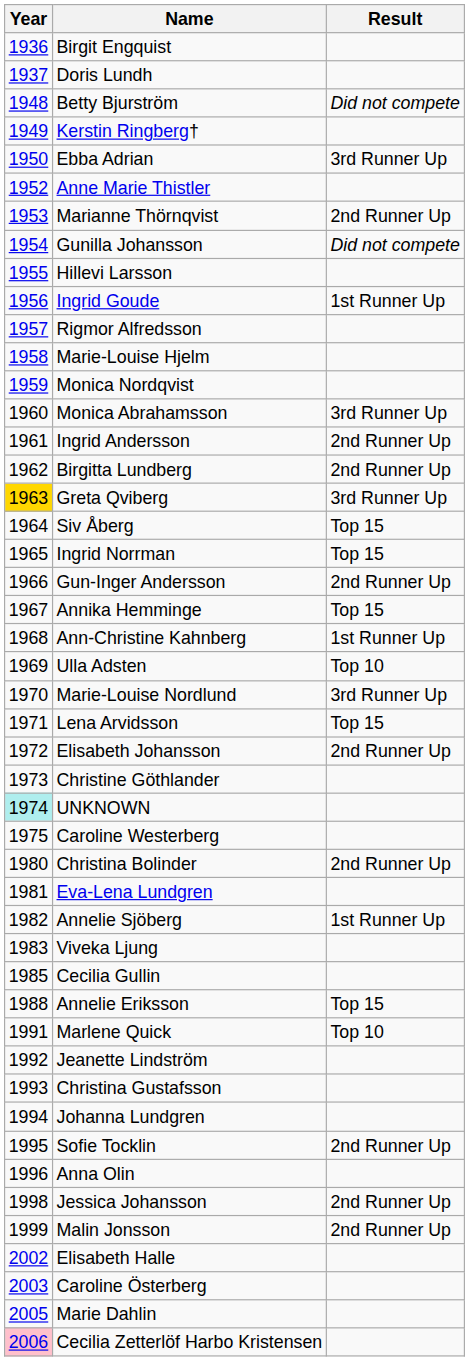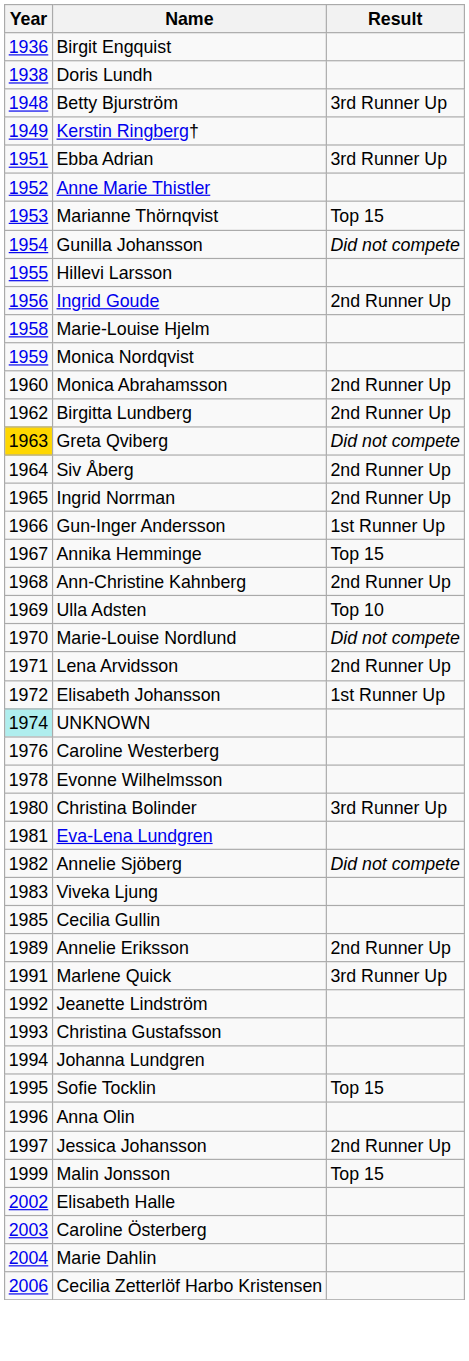Doris Lundh | Year: 1937 -> 1938
Betty Bjurström | Result: Did not compete -> 3rd Runner Up
Ebba Adrian | Year: 1950 -> 1951
Marianne Thörnqvist | Result: 2nd Runner Up -> Top 15
Ingrid Goude | Result: 1st Runner Up -> 2nd Runner Up
- row: 1957 | Rigmor Alfredsson
Monica Abrahamsson | Result: 3rd Runner Up -> 2nd Runner Up
- row: 1961 | Ingrid Andersson | 2nd Runner Up
Greta Qviberg | Result: 3rd Runner Up -> Did not compete
Siv Åberg | Result: Top 15 -> 2nd Runner Up
Ingrid Norrman | Result: Top 15 -> 2nd Runner Up
Gun-Inger Andersson | Result: 2nd Runner Up -> 1st Runner Up
Ann-Christine Kahnberg | Result: 1st Runner Up -> 2nd Runner Up
Marie-Louise Nordlund | Result: 3rd Runner Up -> Did not compete
Lena Arvidsson | Result: Top 15 -> 2nd Runner Up
Elisabeth Johansson | Result: 2nd Runner Up -> 1st Runner Up
- row: 1973 | Christine Göthlander
Caroline Westerberg | Year: 1975 -> 1976
+ row: 1978 | Evonne Wilhelmsson
Christina Bolinder | Result: 2nd Runner Up -> 3rd Runner Up
Annelie Sjöberg | Result: 1st Runner Up -> Did not compete
Annelie Eriksson | Year: 1988 -> 1989
Annelie Eriksson | Result: Top 15 -> 2nd Runner Up
Marlene Quick | Result: Top 10 -> 3rd Runner Up
Sofie Tocklin | Result: 2nd Runner Up -> Top 15
Jessica Johansson | Year: 1998 -> 1997
Malin Jonsson | Result: 2nd Runner Up -> Top 15
Marie Dahlin | Year: 2005 -> 2004
Cecilia Zetterlöf Harbo Kristensen | Year: pink background -> no background
